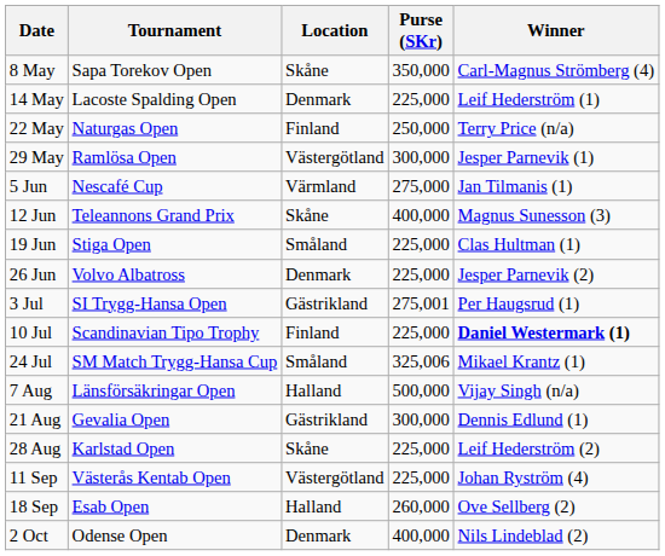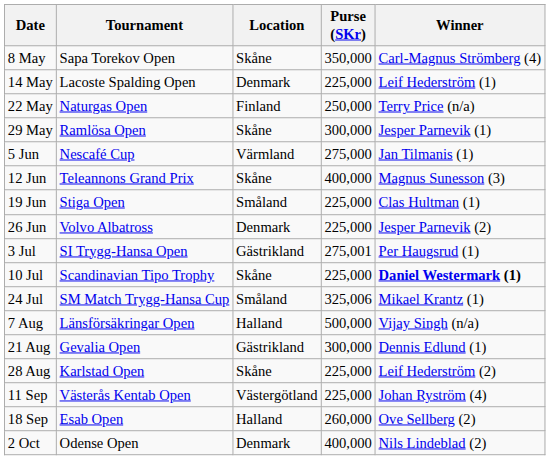29 May | Location: Västergötland -> Skåne
10 Jul | Location: Finland -> Skåne
